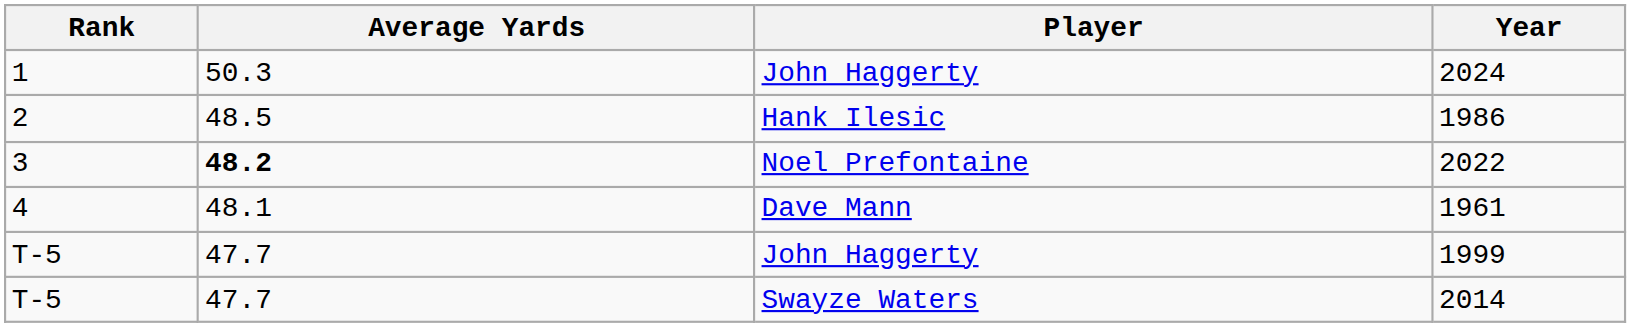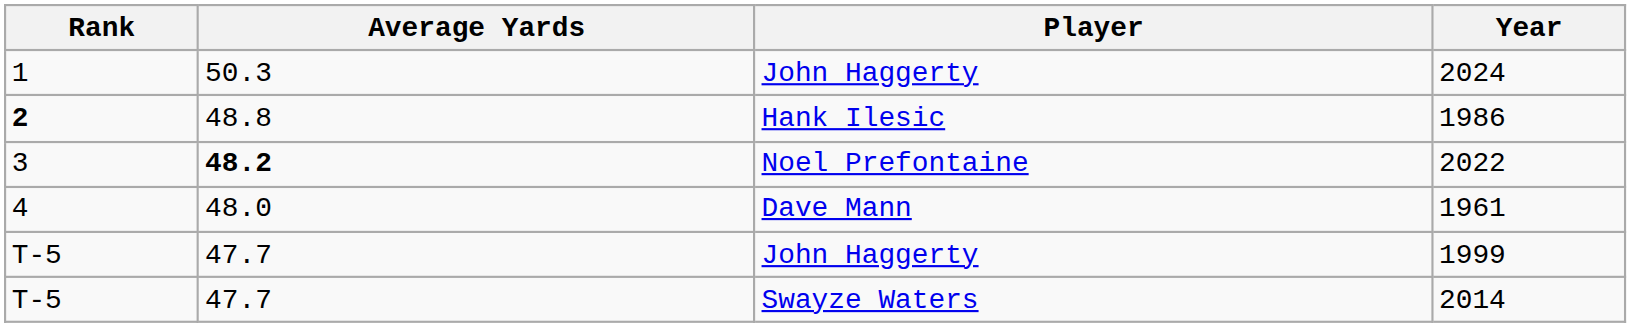1986 | Rank: normal -> bold
1986 | Average Yards: 48.5 -> 48.8
1961 | Average Yards: 48.1 -> 48.0
